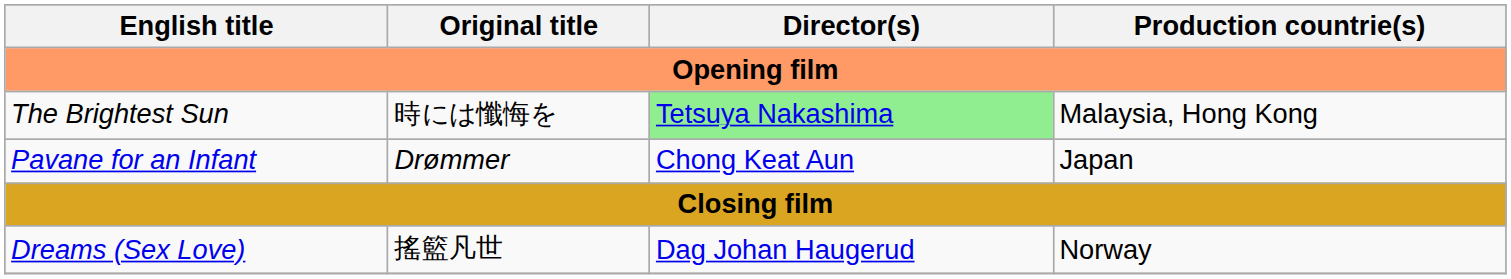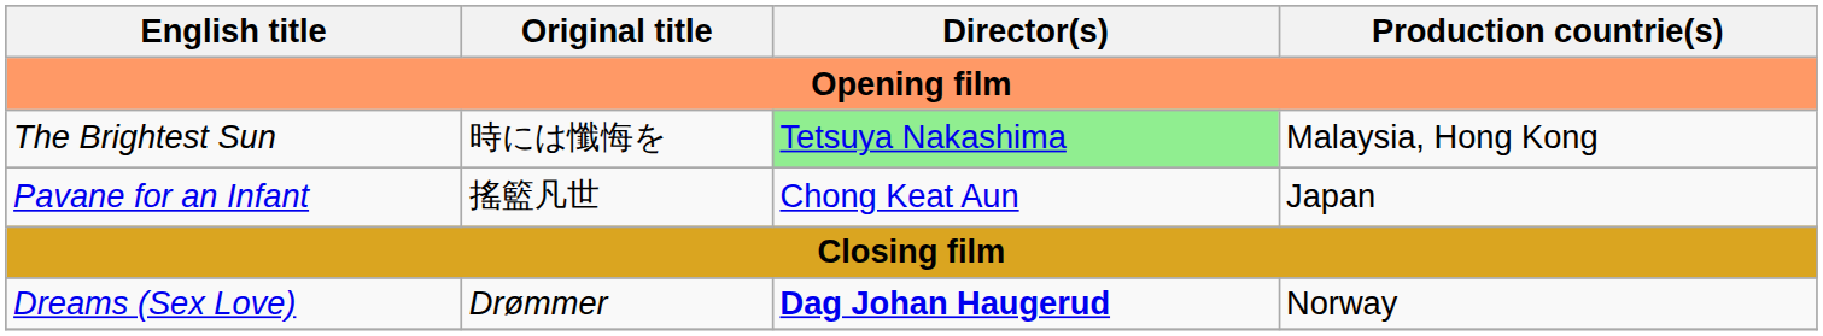Pavane for an Infant | Original title: Drømmer -> 搖籃凡世
Dreams (Sex Love) | Original title: 搖籃凡世 -> Drømmer
Dreams (Sex Love) | Director(s): normal -> bold
